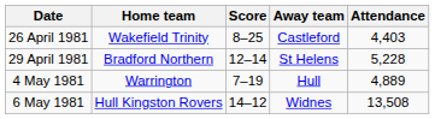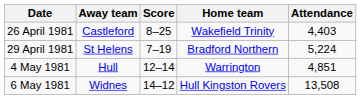columns swapped: Home team <-> Away team
29 April 1981 | Score: 12–14 -> 7–19
29 April 1981 | Attendance: 5,228 -> 5,224
4 May 1981 | Score: 7–19 -> 12–14
4 May 1981 | Attendance: 4,889 -> 4,851
